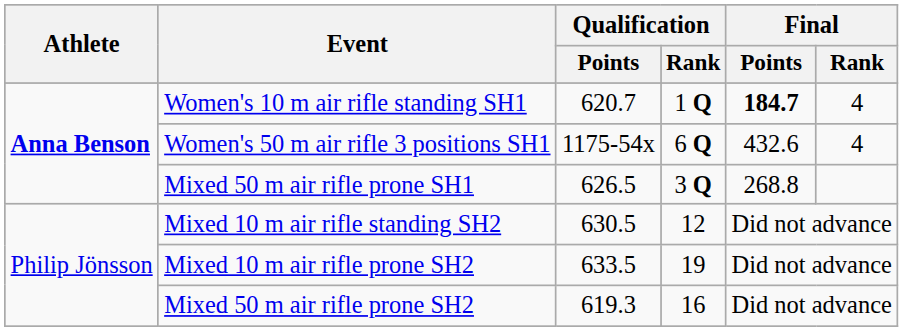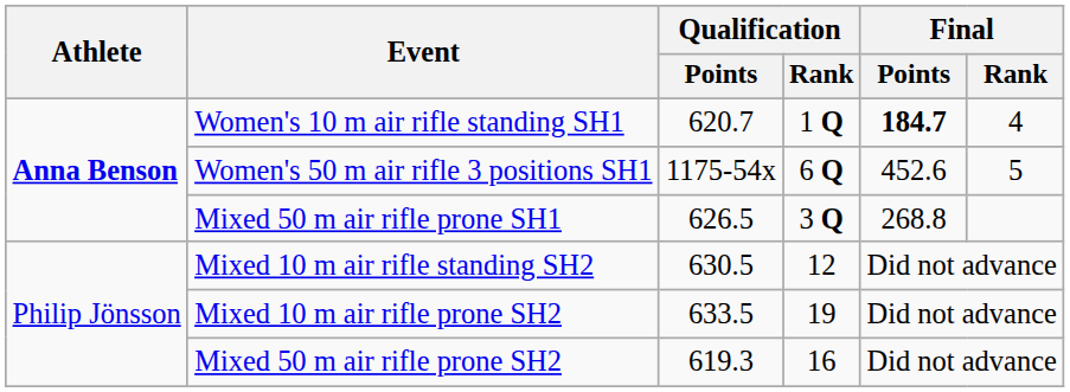Women's 50 m air rifle 3 positions SH1 | Final / Points: 432.6 -> 452.6
Women's 50 m air rifle 3 positions SH1 | Final / Rank: 4 -> 5
